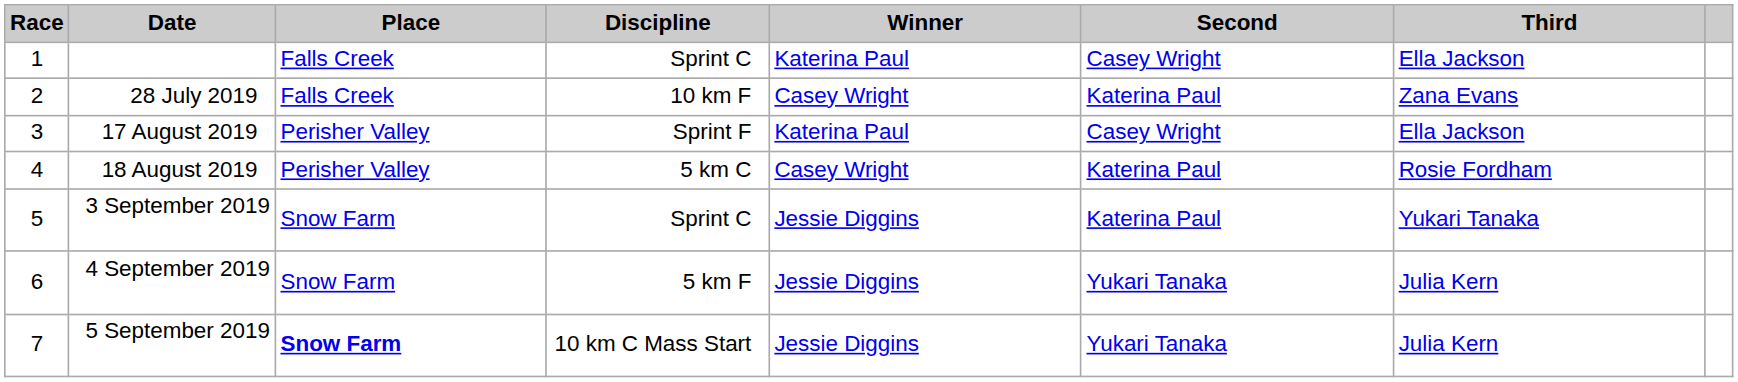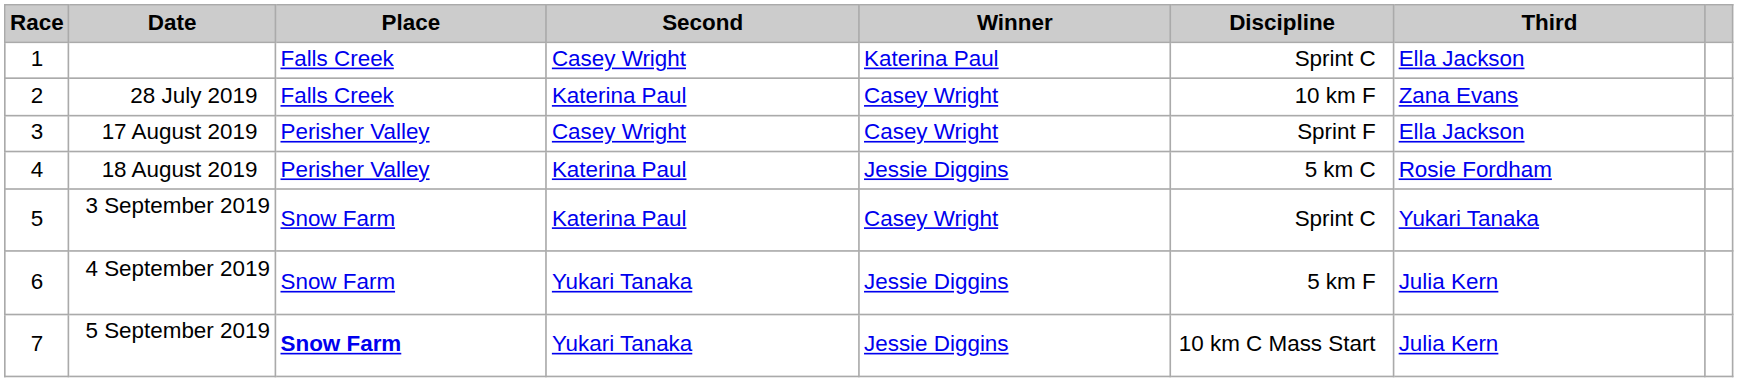columns swapped: Discipline <-> Second
17 August 2019 | Winner: Katerina Paul -> Casey Wright
18 August 2019 | Winner: Casey Wright -> Jessie Diggins
3 September 2019 | Winner: Jessie Diggins -> Casey Wright
